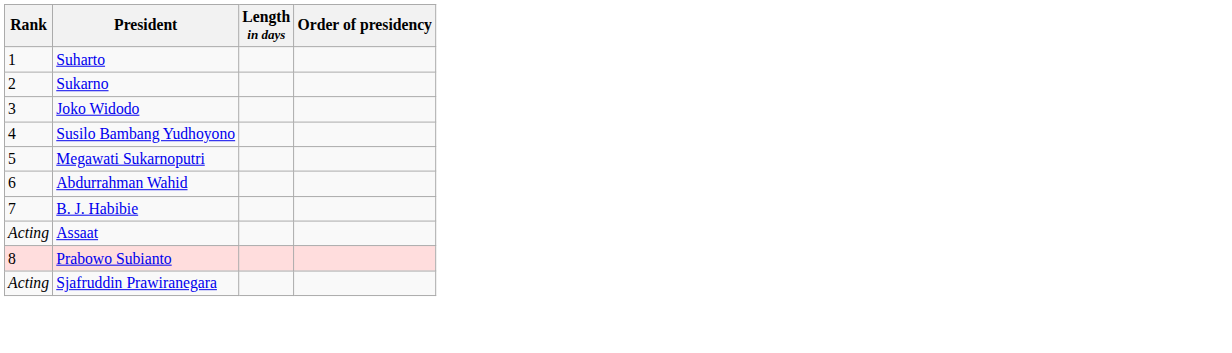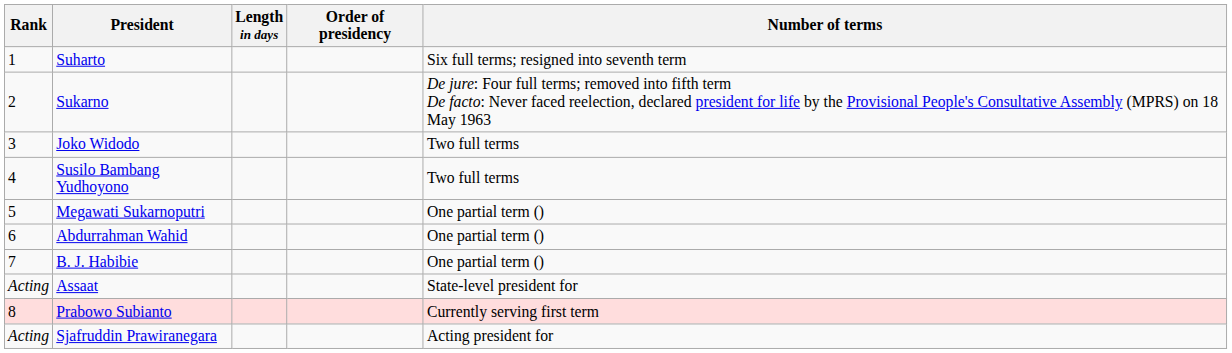+ column: Number of terms | Six full terms; resigned into seventh term | De jure: Four full terms; removed into fifth term De facto: Never faced reelection, declared president for life by the Provisional People's Consultative Assembly (MPRS) on 18 May 1963 | Two full terms | Two full terms | One partial term () | One partial term () | One partial term () | State-level president for | Currently serving first term | Acting president for
